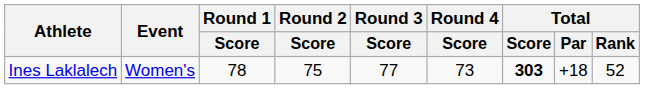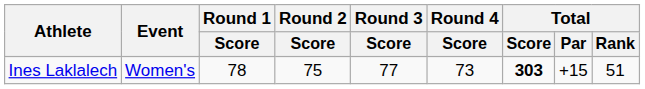Ines Laklalech | Total / Par: +18 -> +15
Ines Laklalech | Total / Rank: 52 -> 51
